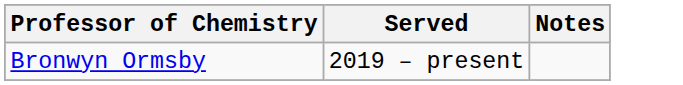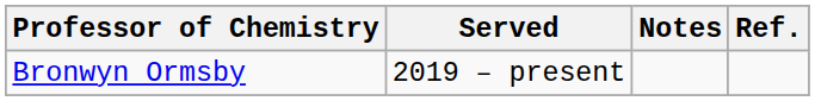+ column: Ref.
